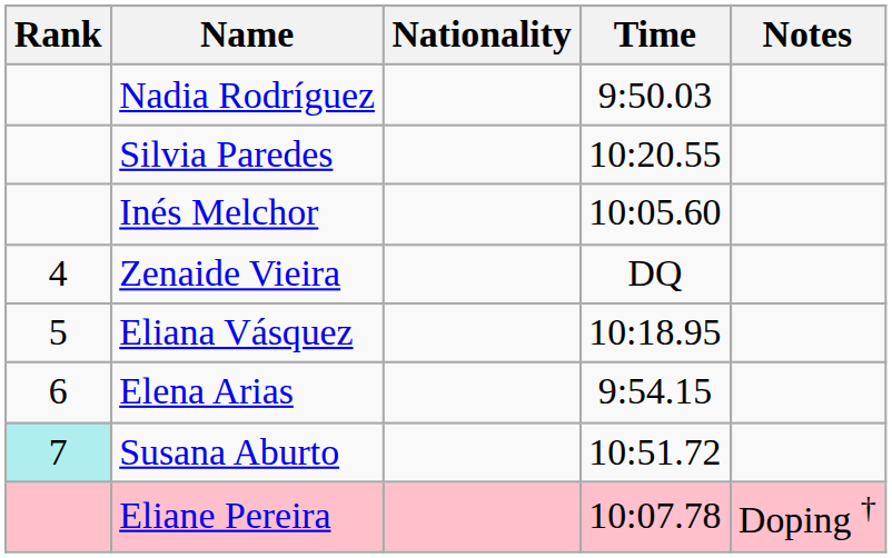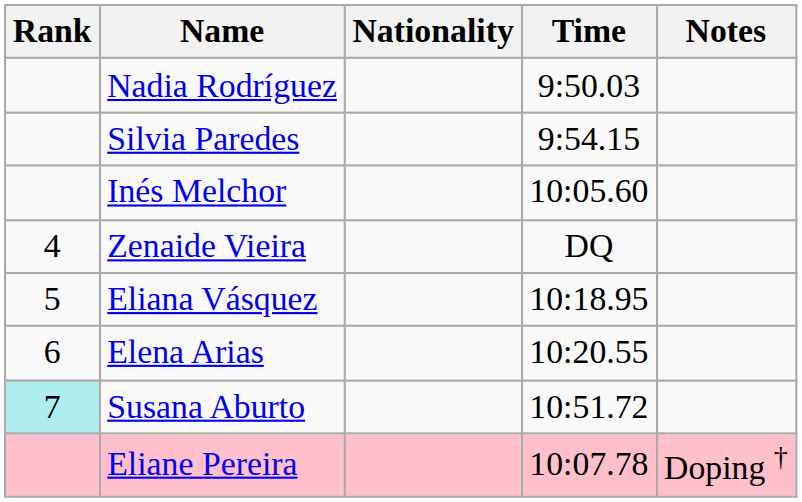Silvia Paredes | Time: 10:20.55 -> 9:54.15
Elena Arias | Time: 9:54.15 -> 10:20.55
